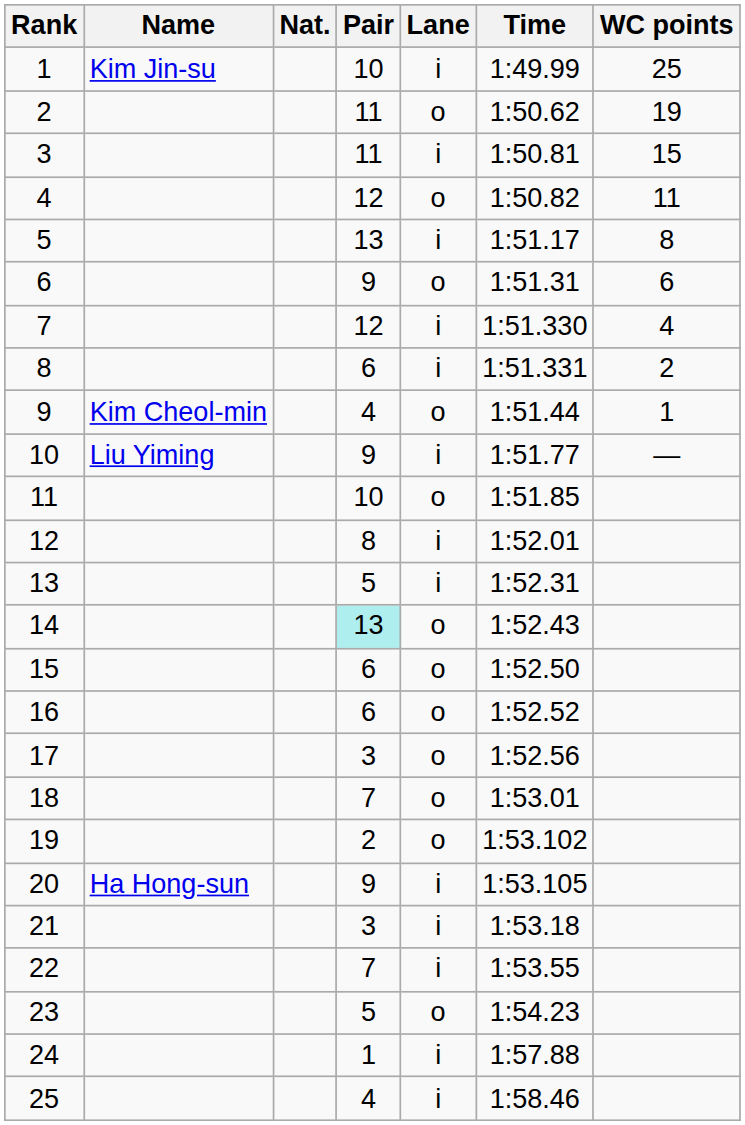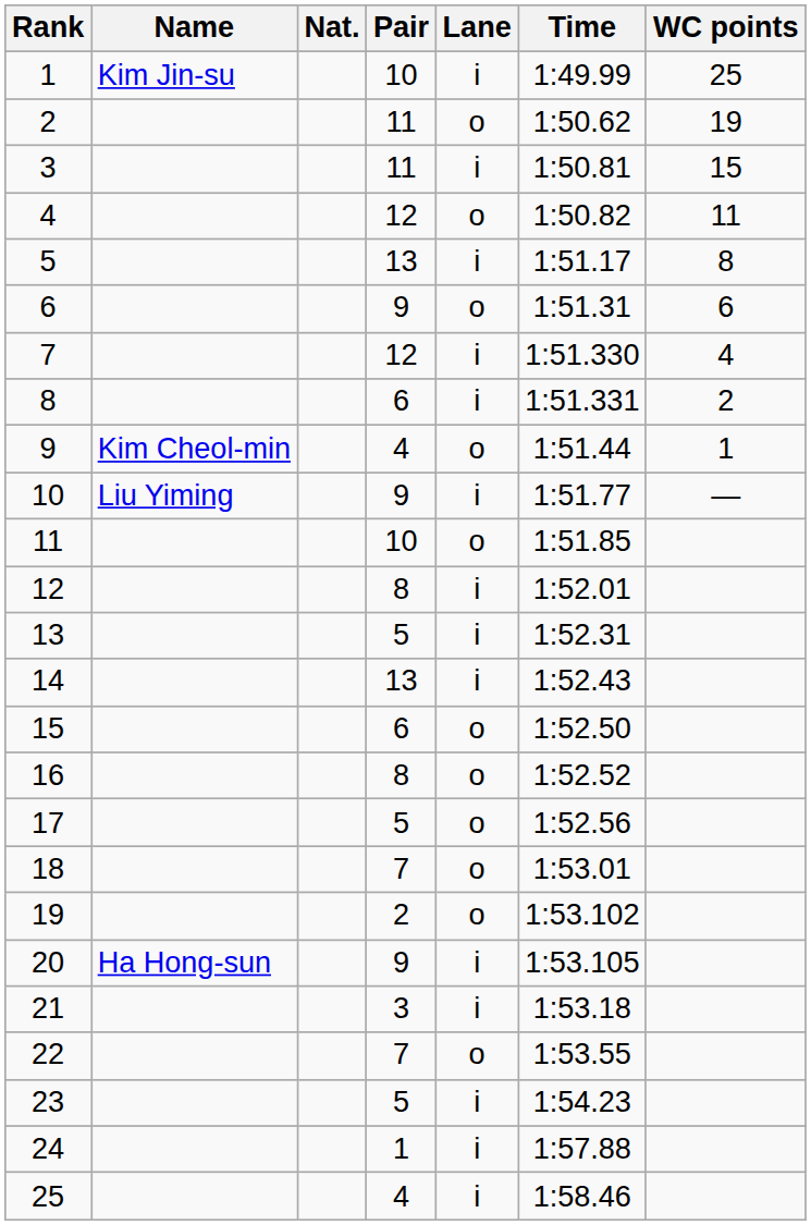14 | Pair: paleturquoise background -> no background
14 | Lane: o -> i
16 | Pair: 6 -> 8
17 | Pair: 3 -> 5
22 | Lane: i -> o
23 | Lane: o -> i
